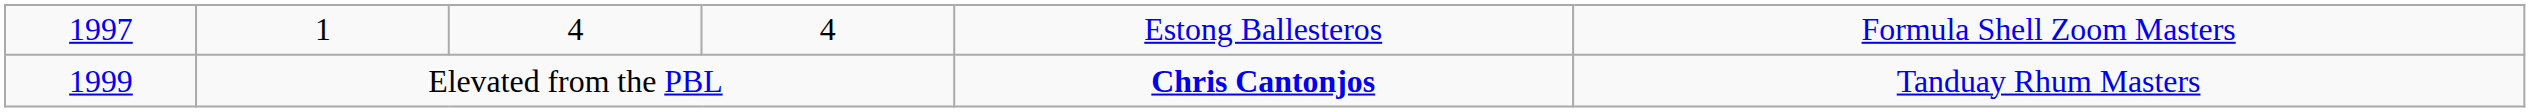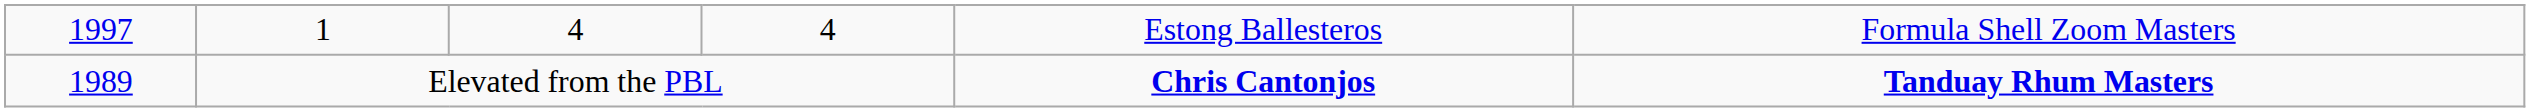Elevated from the PBL | column 1: 1999 -> 1989
Elevated from the PBL | column 6: normal -> bold
